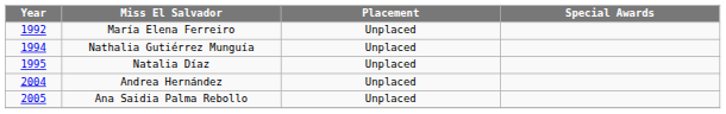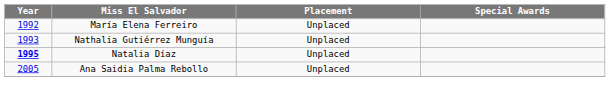Nathalia Gutiérrez Munguía | Year: 1994 -> 1993
Natalia Díaz | Year: normal -> bold
- row: 2004 | Andrea Hernández | Unplaced
